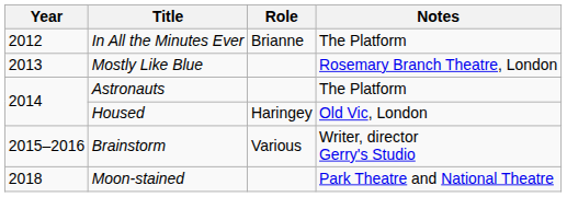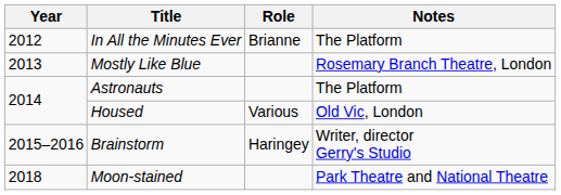Housed | Role: Haringey -> Various
Brainstorm | Role: Various -> Haringey
